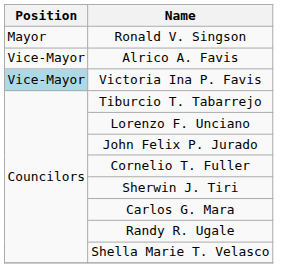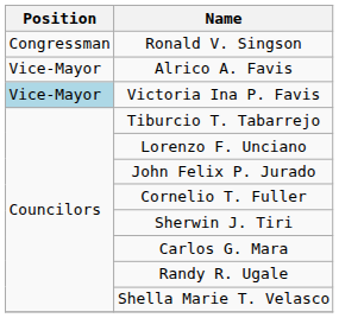Ronald V. Singson | Position: Mayor -> Congressman
